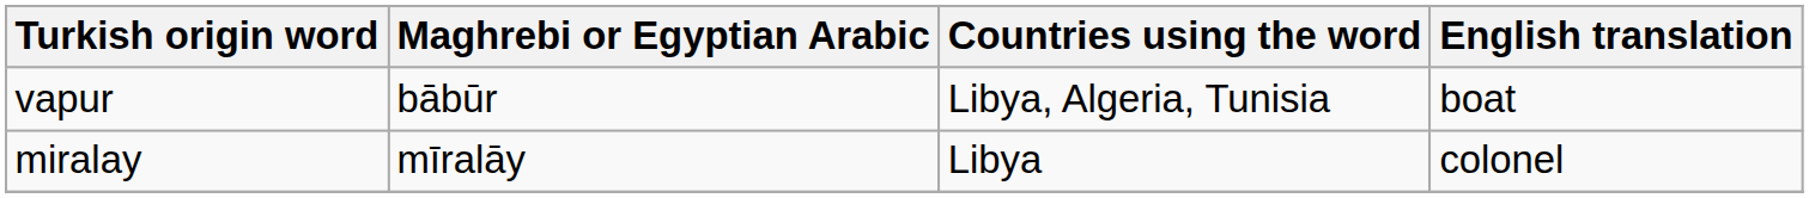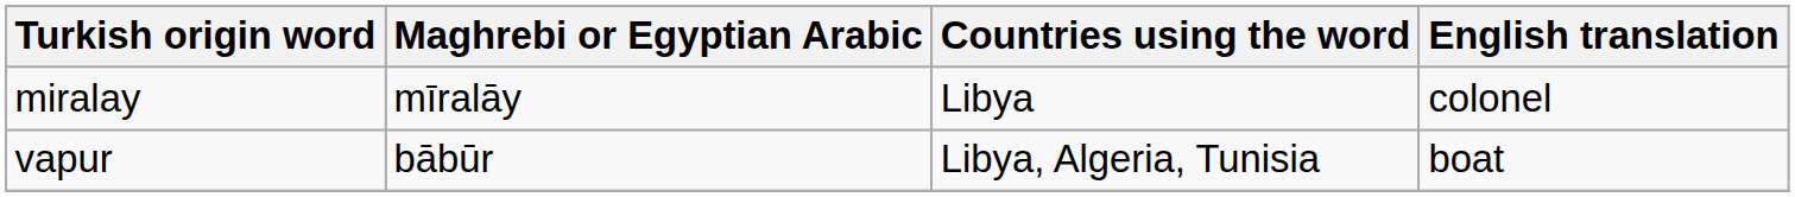rows swapped: miralay <-> vapur
